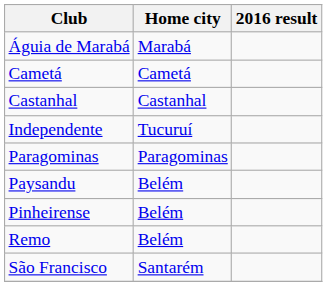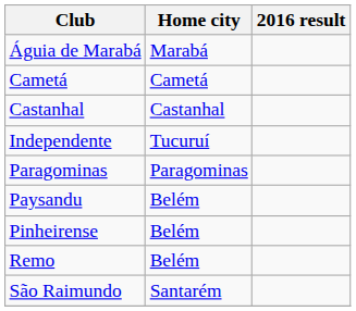- row: São Francisco | Santarém
+ row: São Raimundo | Santarém
